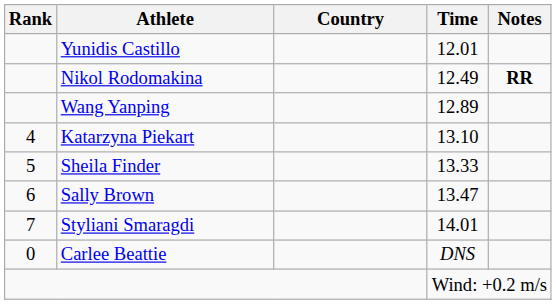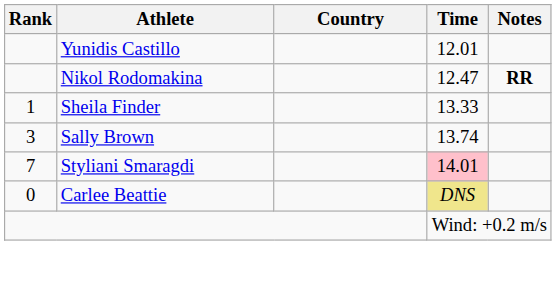Nikol Rodomakina | Time: 12.49 -> 12.47
- row: Wang Yanping | 12.89
- row: 4 | Katarzyna Piekart | 13.10
Sheila Finder | Rank: 5 -> 1
Sally Brown | Rank: 6 -> 3
Sally Brown | Time: 13.47 -> 13.74
Styliani Smaragdi | Time: no background -> pink background
Carlee Beattie | Time: no background -> khaki background
